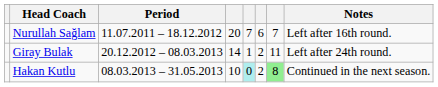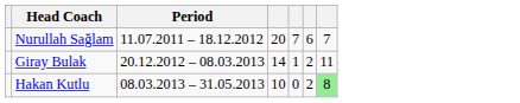- column: Notes | Left after 16th round. | Left after 24th round. | Continued in the next season.
Hakan Kutlu | column 5: paleturquoise background -> no background
